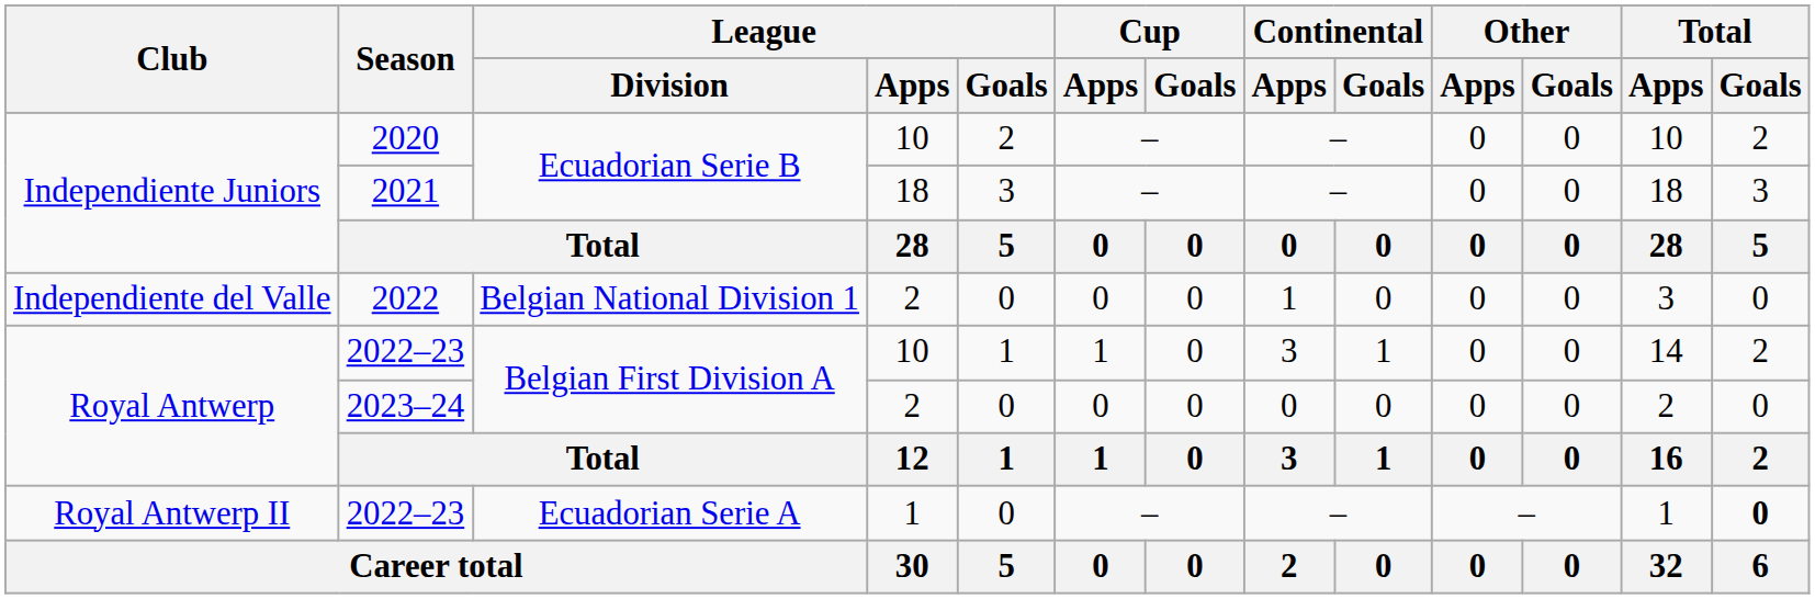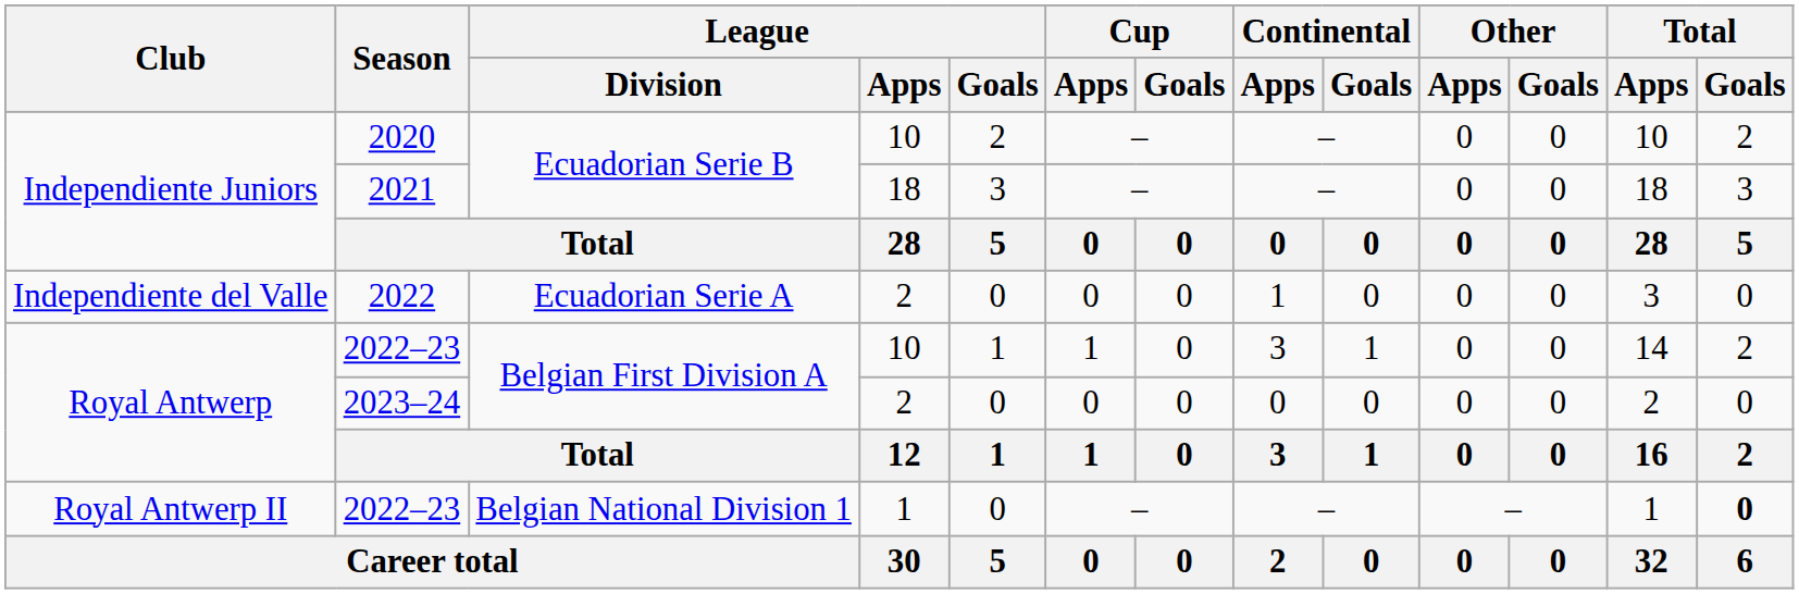2022 | League / Division: Belgian National Division 1 -> Ecuadorian Serie A
Royal Antwerp II / 2022–23 | League / Division: Ecuadorian Serie A -> Belgian National Division 1
